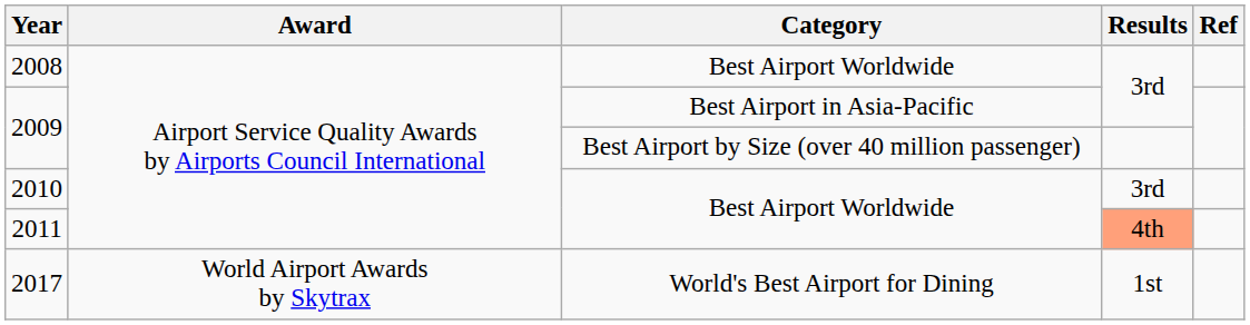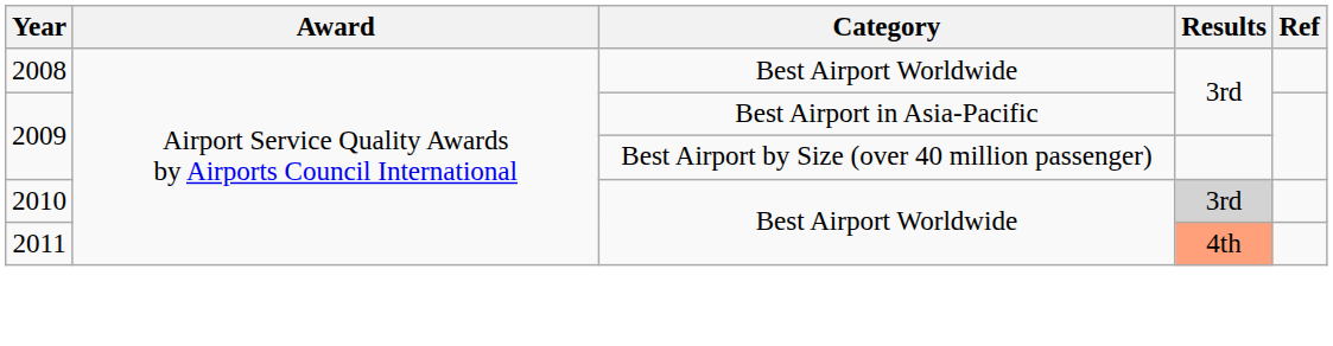2010 | Results: no background -> lightgrey background
- row: 2017 | World Airport Awards by Skytrax | World's Best Airport for Dining | 1st
